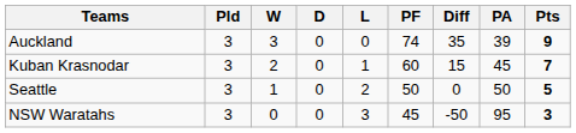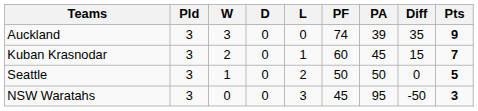columns swapped: PA <-> Diff
